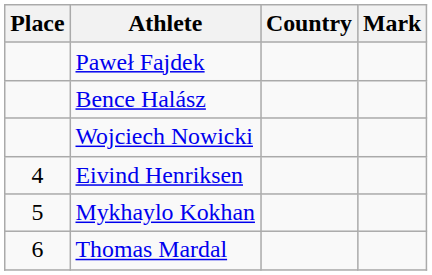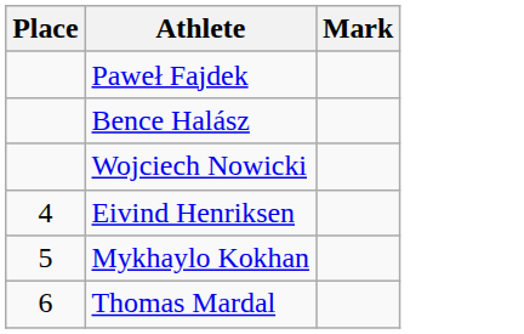- column: Country
